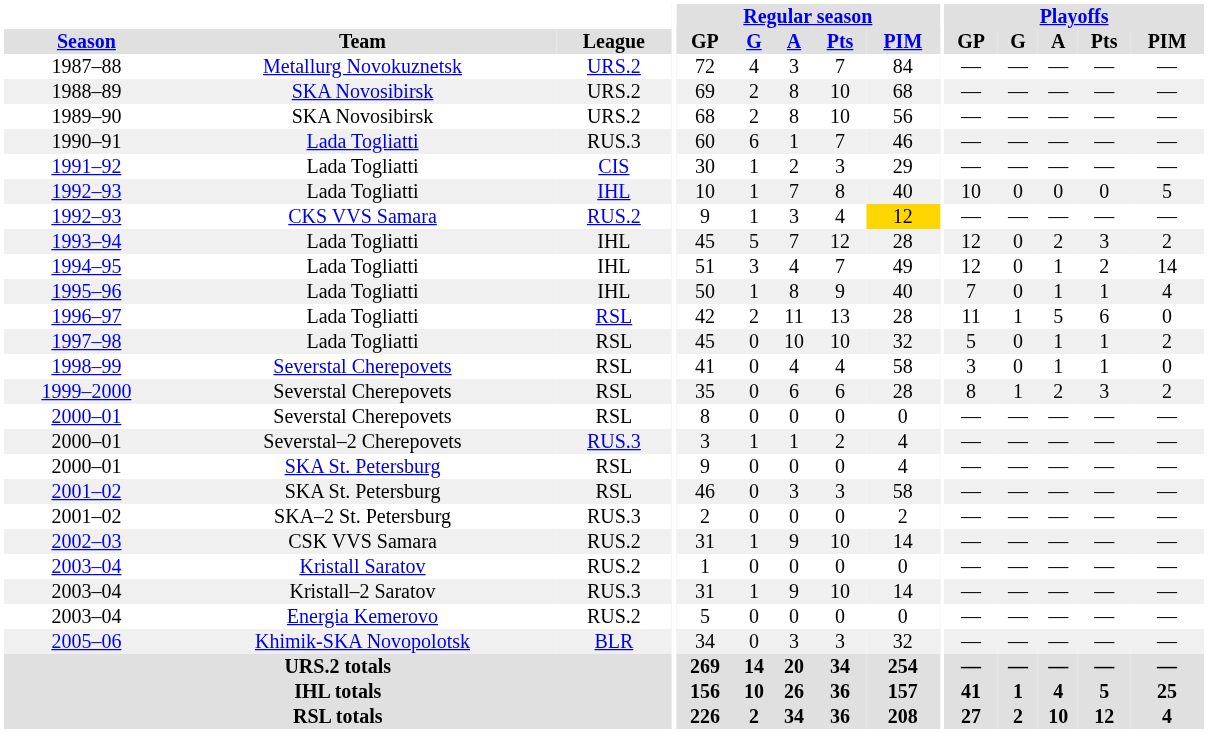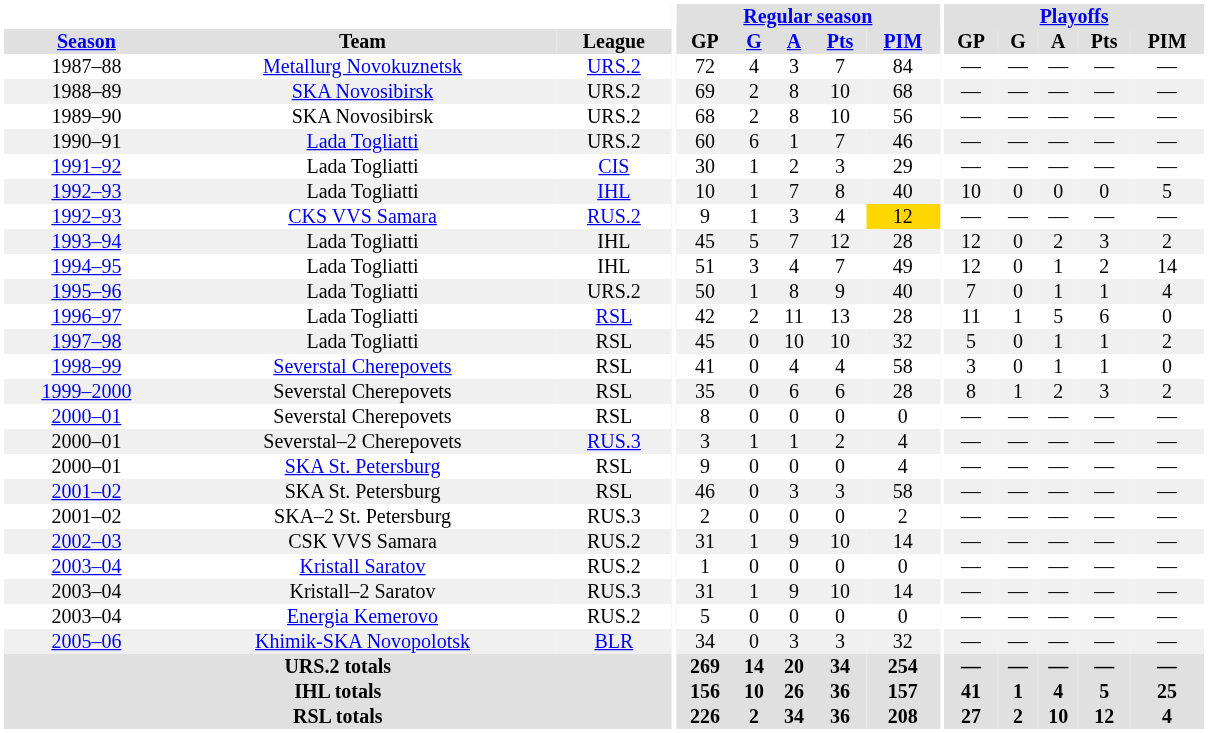1990–91 | League: RUS.3 -> URS.2
1995–96 | League: IHL -> URS.2
